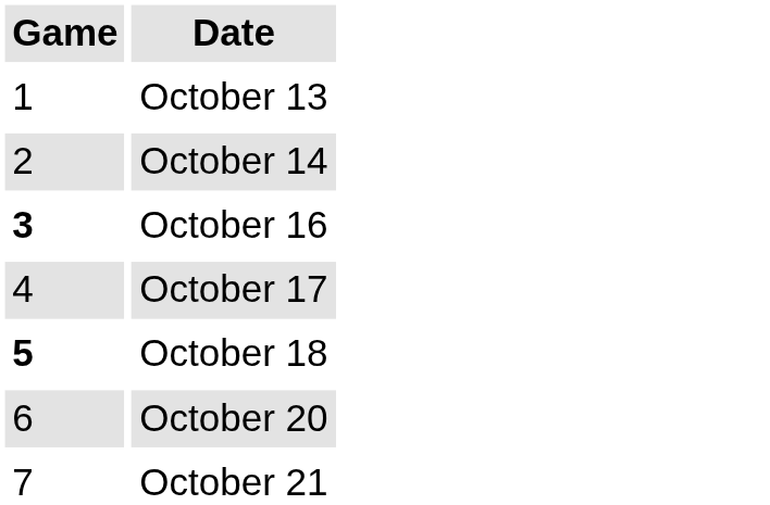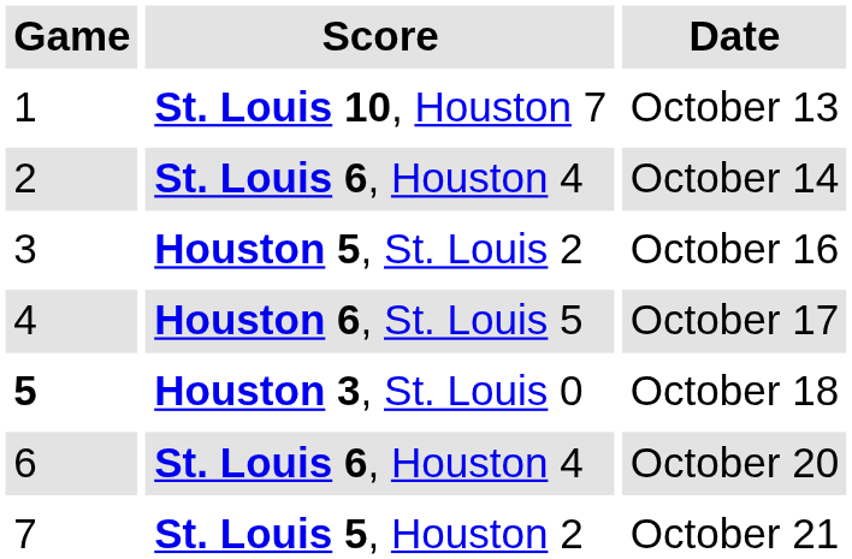+ column: Score | St. Louis 10, Houston 7 | St. Louis 6, Houston 4 | Houston 5, St. Louis 2 | Houston 6, St. Louis 5 | Houston 3, St. Louis 0 | St. Louis 6, Houston 4 | St. Louis 5, Houston 2
October 16 | Game: bold -> normal
